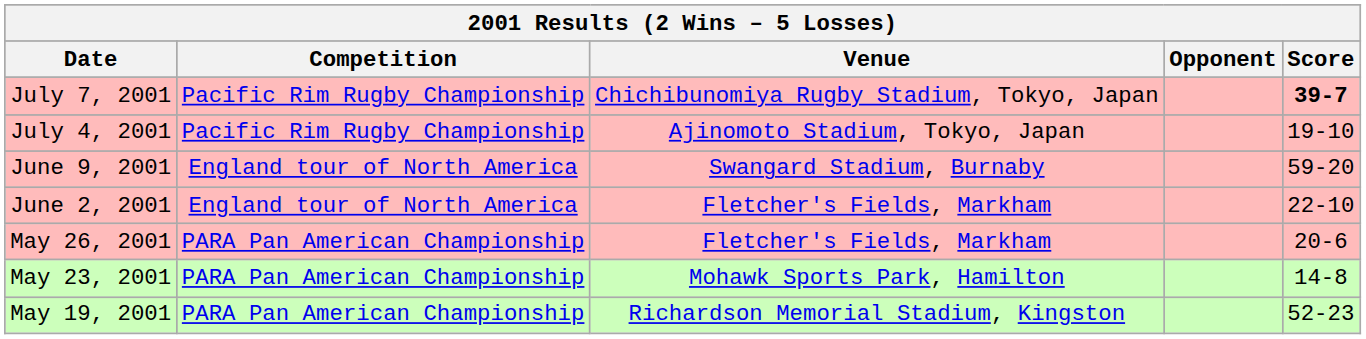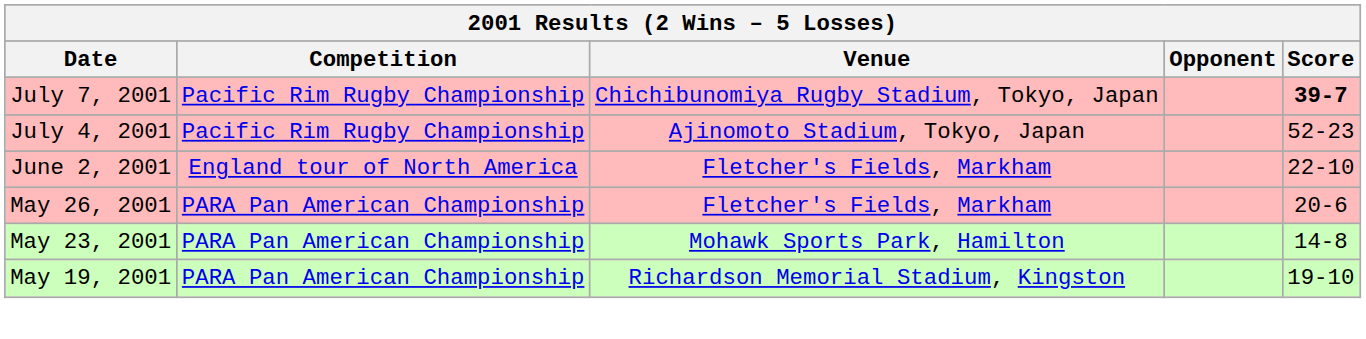July 4, 2001 | Score: 19-10 -> 52-23
- row: June 9, 2001 | England tour of North America | Swangard Stadium, Burnaby | 59-20
May 19, 2001 | Score: 52-23 -> 19-10
